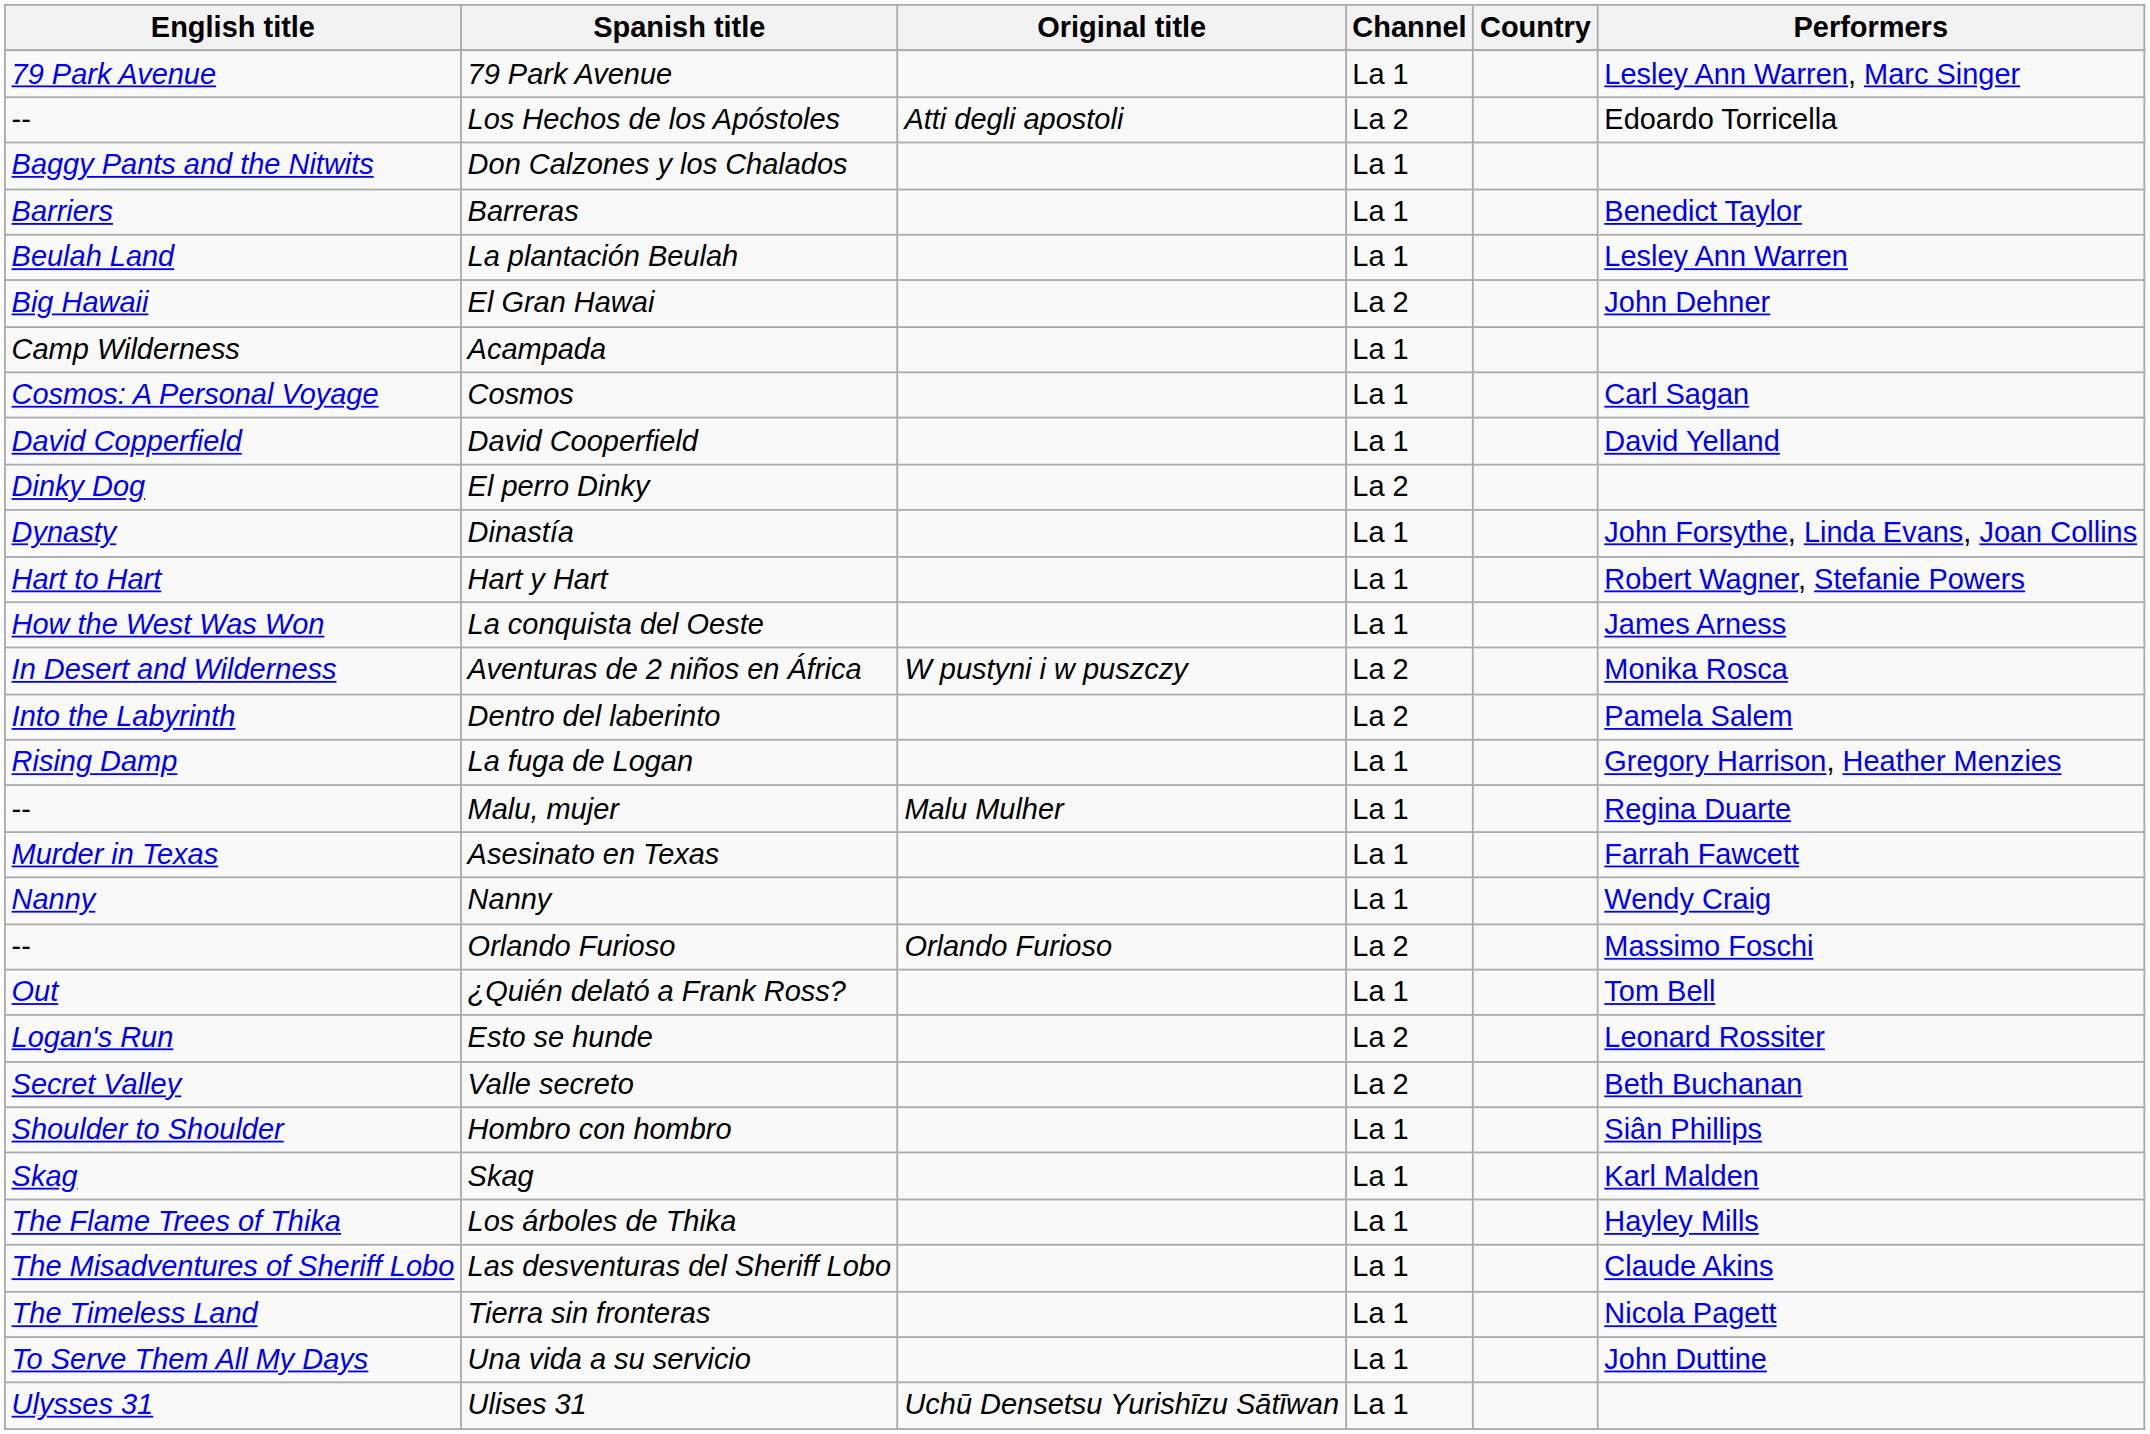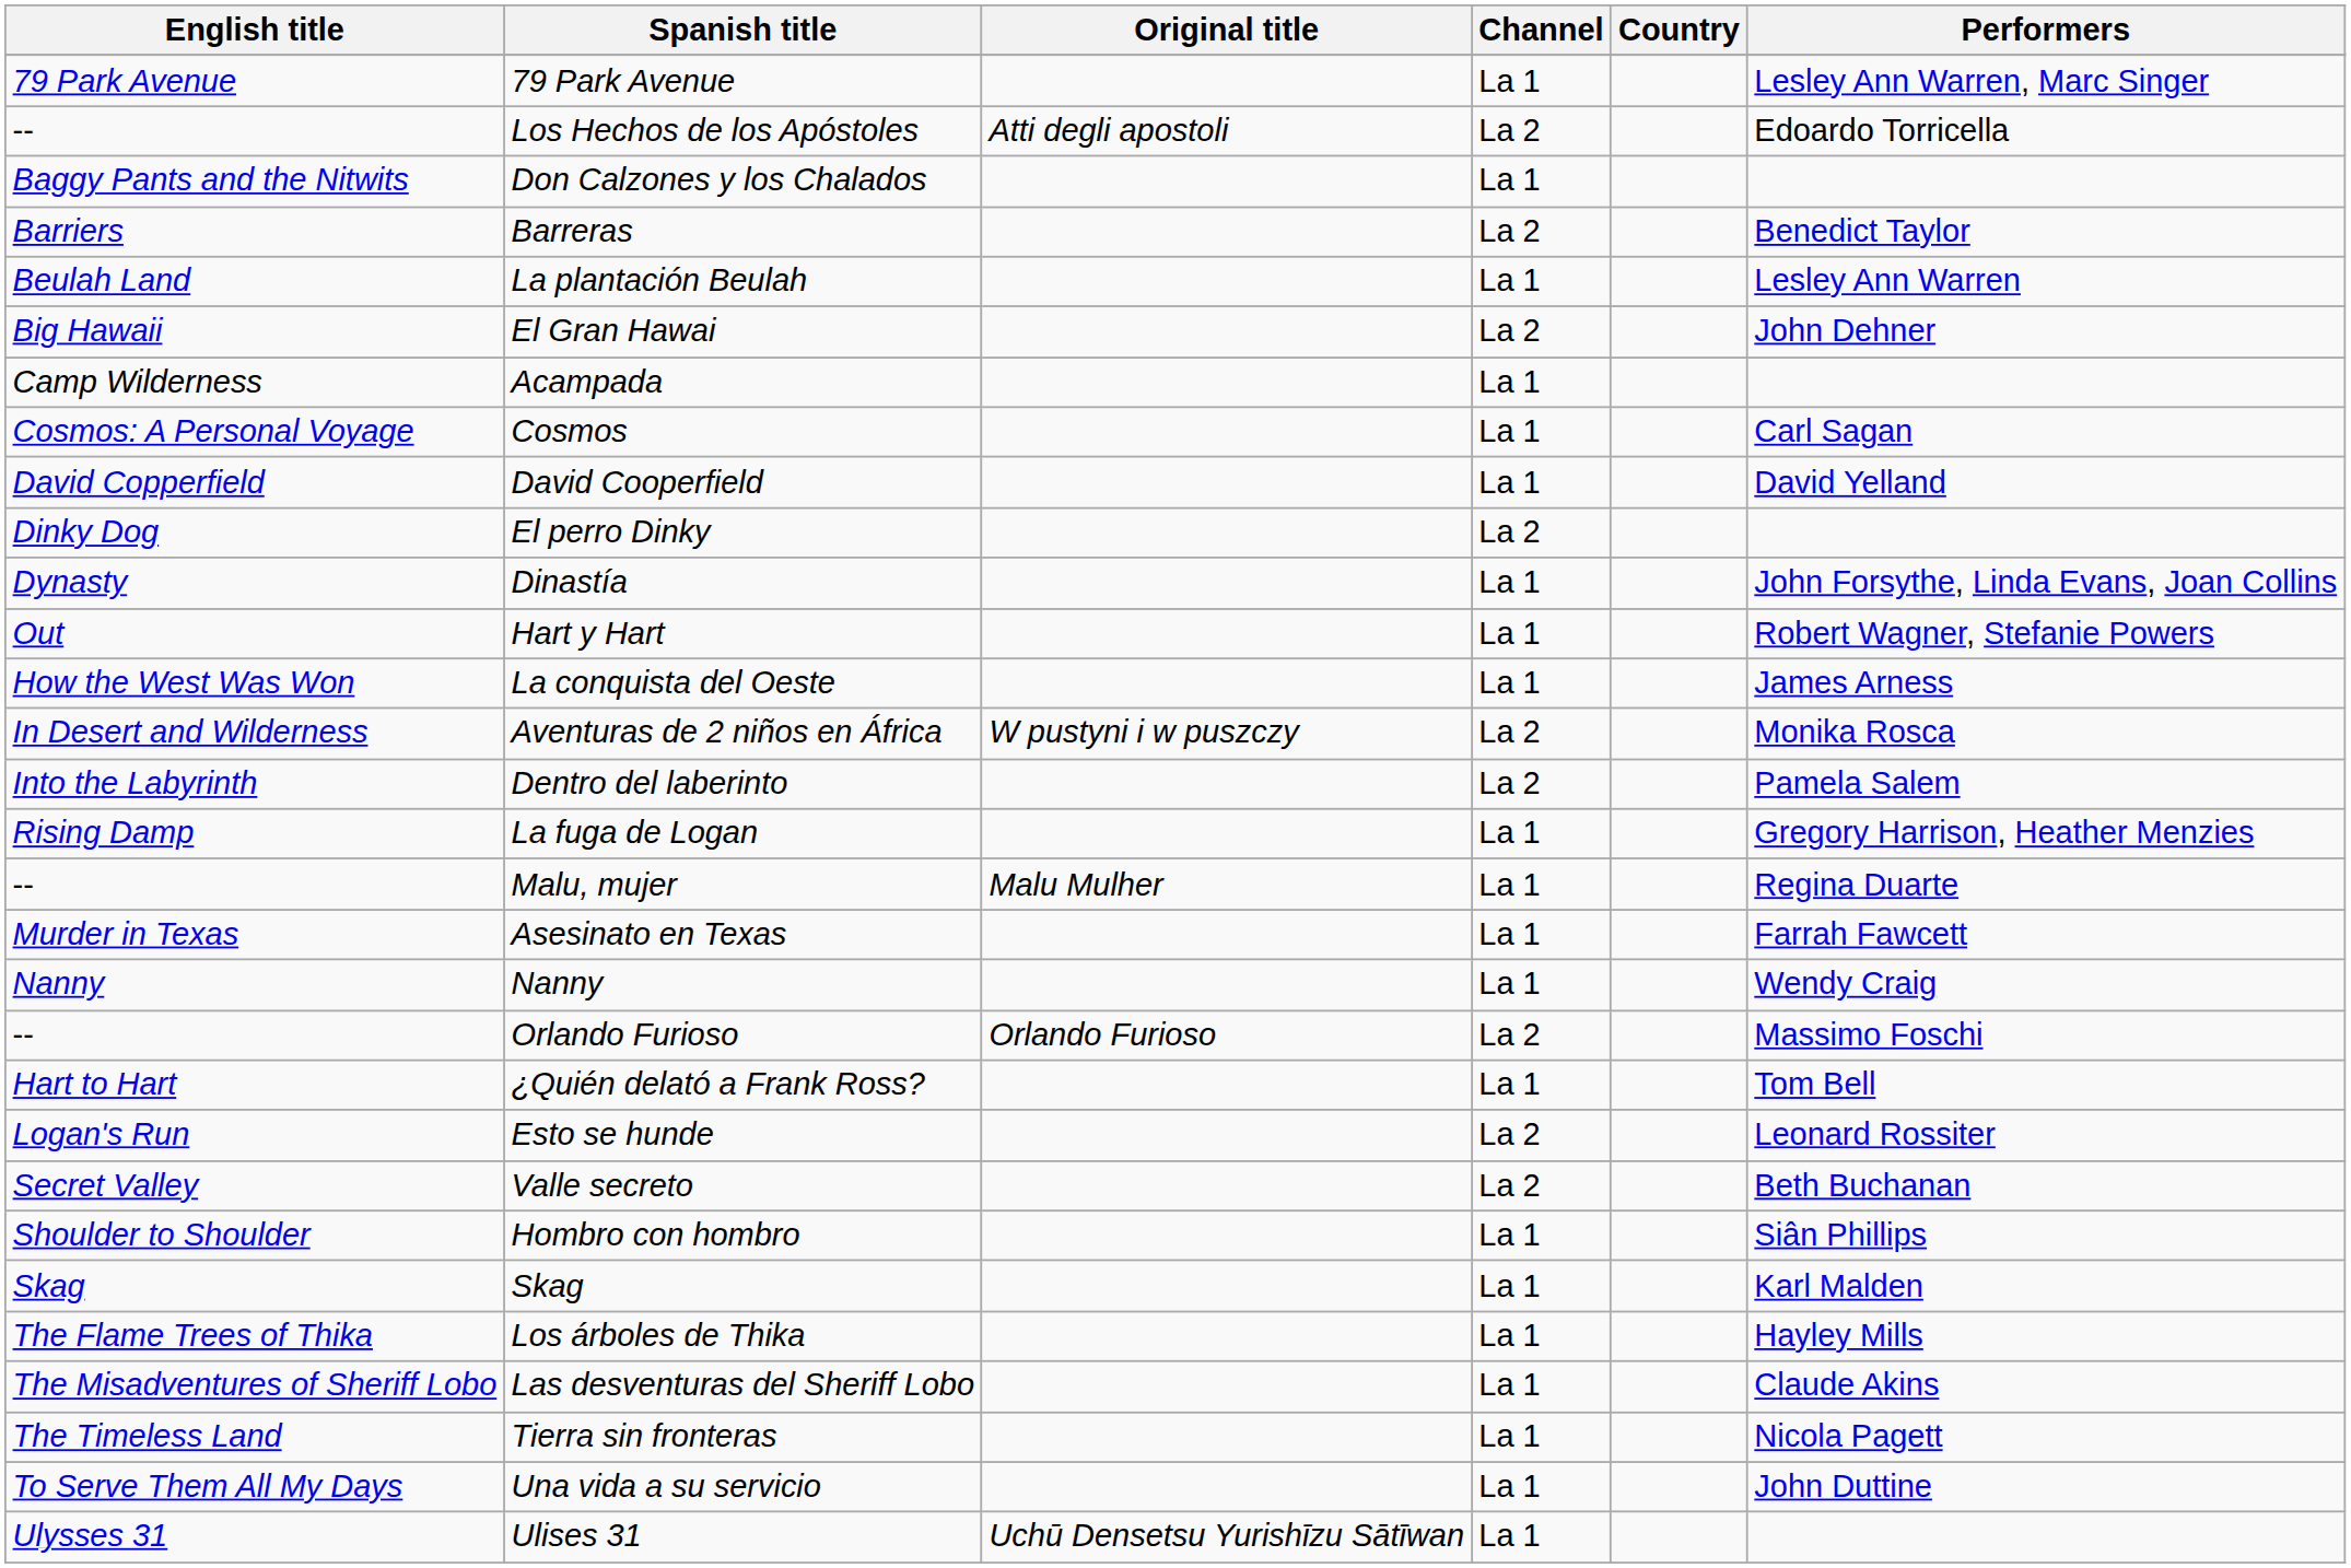Barreras | Channel: La 1 -> La 2
Hart y Hart | English title: Hart to Hart -> Out
¿Quién delató a Frank Ross? | English title: Out -> Hart to Hart
